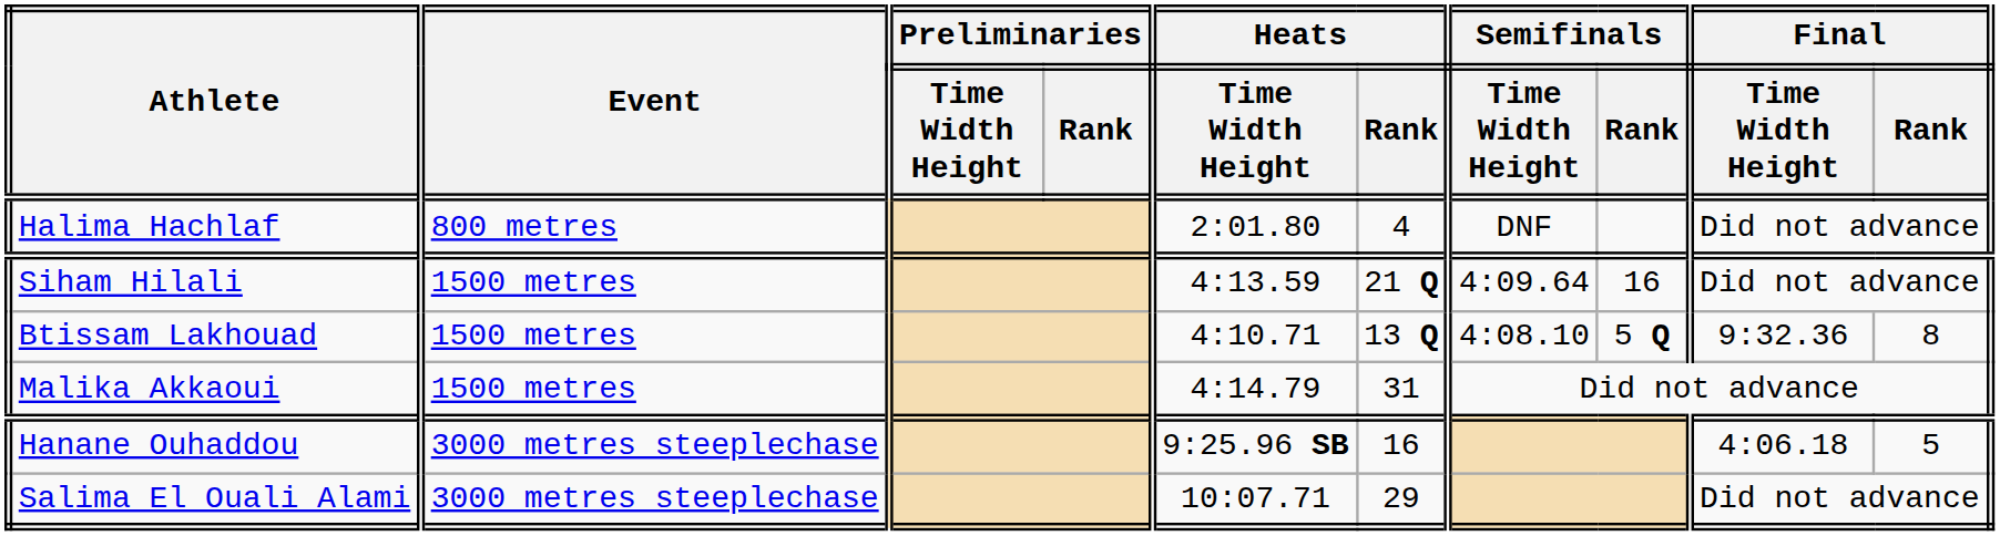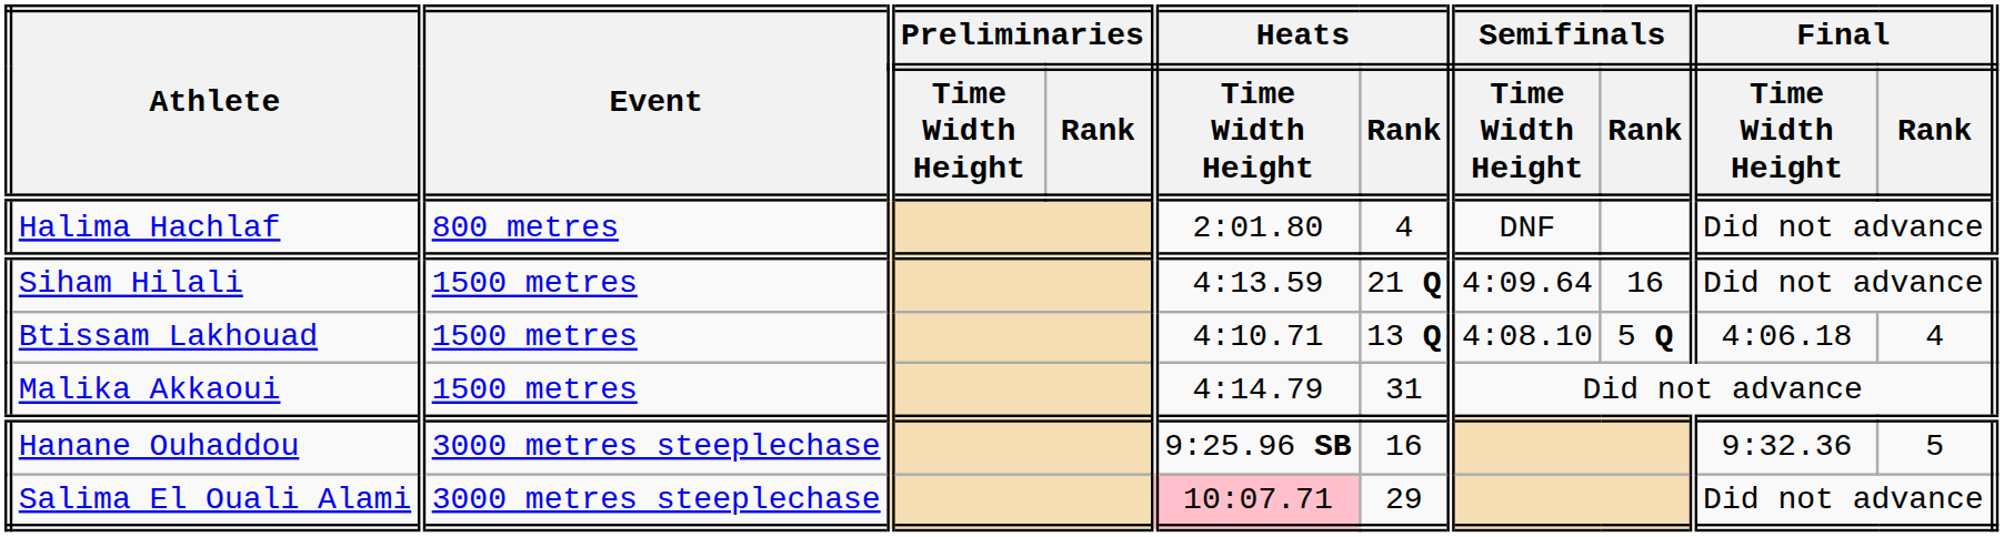Btissam Lakhouad | Final / Time Width Height: 9:32.36 -> 4:06.18
Btissam Lakhouad | Final / Rank: 8 -> 4
Hanane Ouhaddou | Final / Time Width Height: 4:06.18 -> 9:32.36
Salima El Ouali Alami | Heats / Time Width Height: no background -> pink background
